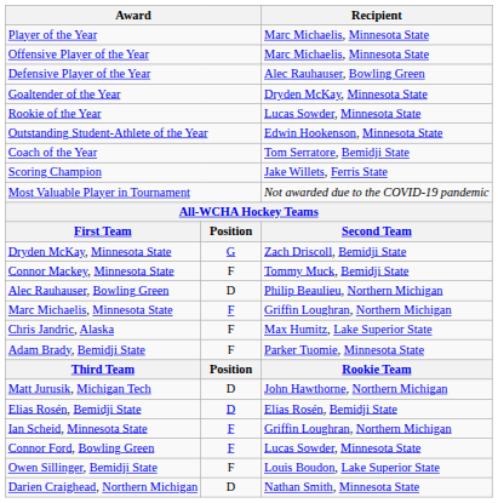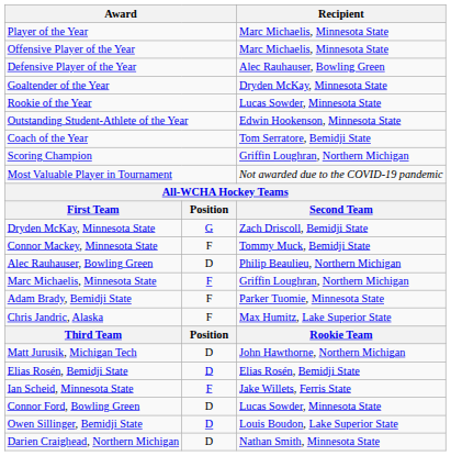Scoring Champion | Recipient: Jake Willets, Ferris State -> Griffin Loughran, Northern Michigan
rows swapped: Adam Brady, Bemidji State <-> Chris Jandric, Alaska
Ian Scheid, Minnesota State | Recipient: Griffin Loughran, Northern Michigan -> Jake Willets, Ferris State
Connor Ford, Bowling Green | column 2: F -> D
Owen Sillinger, Bemidji State | column 2: F -> D
